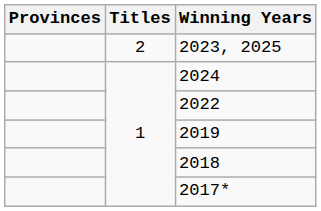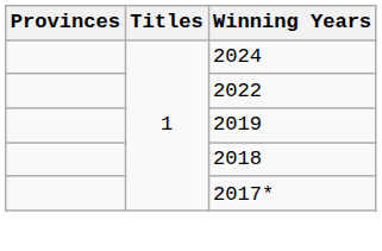- row: 2 | 2023, 2025
